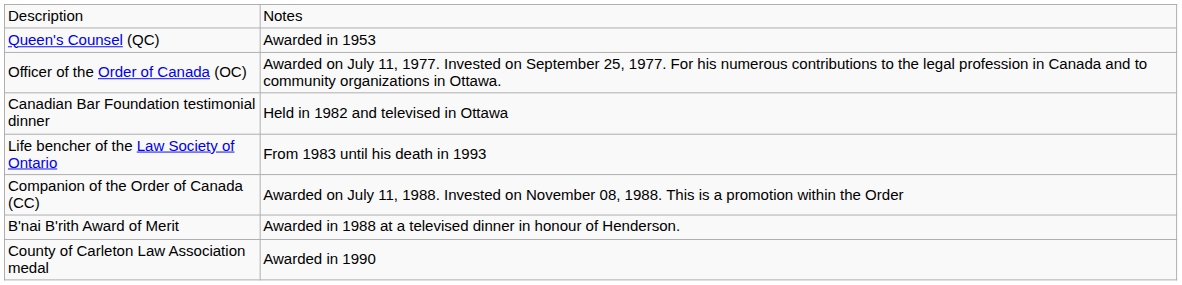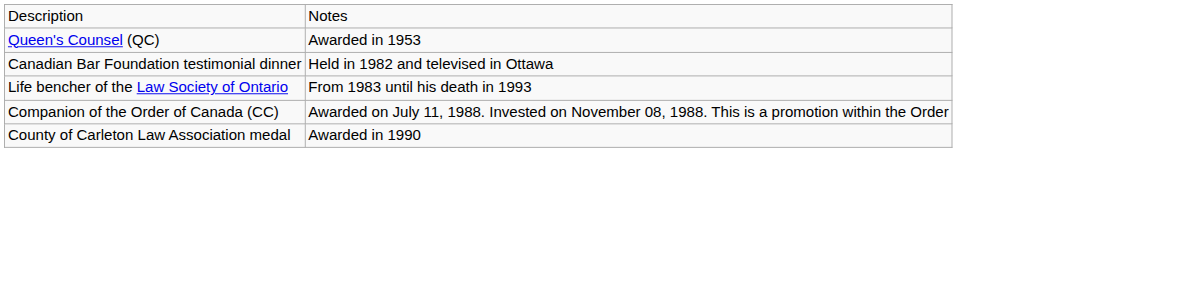- row: Officer of the Order of Canada (OC) | Awarded on July 11, 1977. Invested on September 25, 1977. For his numerous contributions to the legal profession in Canada and to community organizations in Ottawa.
- row: B'nai B'rith Award of Merit | Awarded in 1988 at a televised dinner in honour of Henderson.
